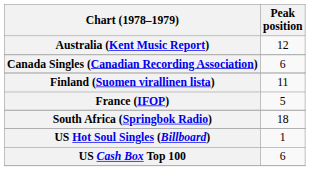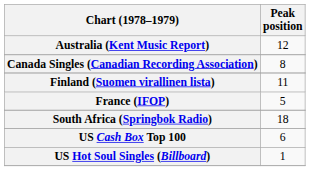Canada Singles (Canadian Recording Association) | Peak position: 6 -> 8
rows swapped: US Hot Soul Singles (Billboard) <-> US Cash Box Top 100
